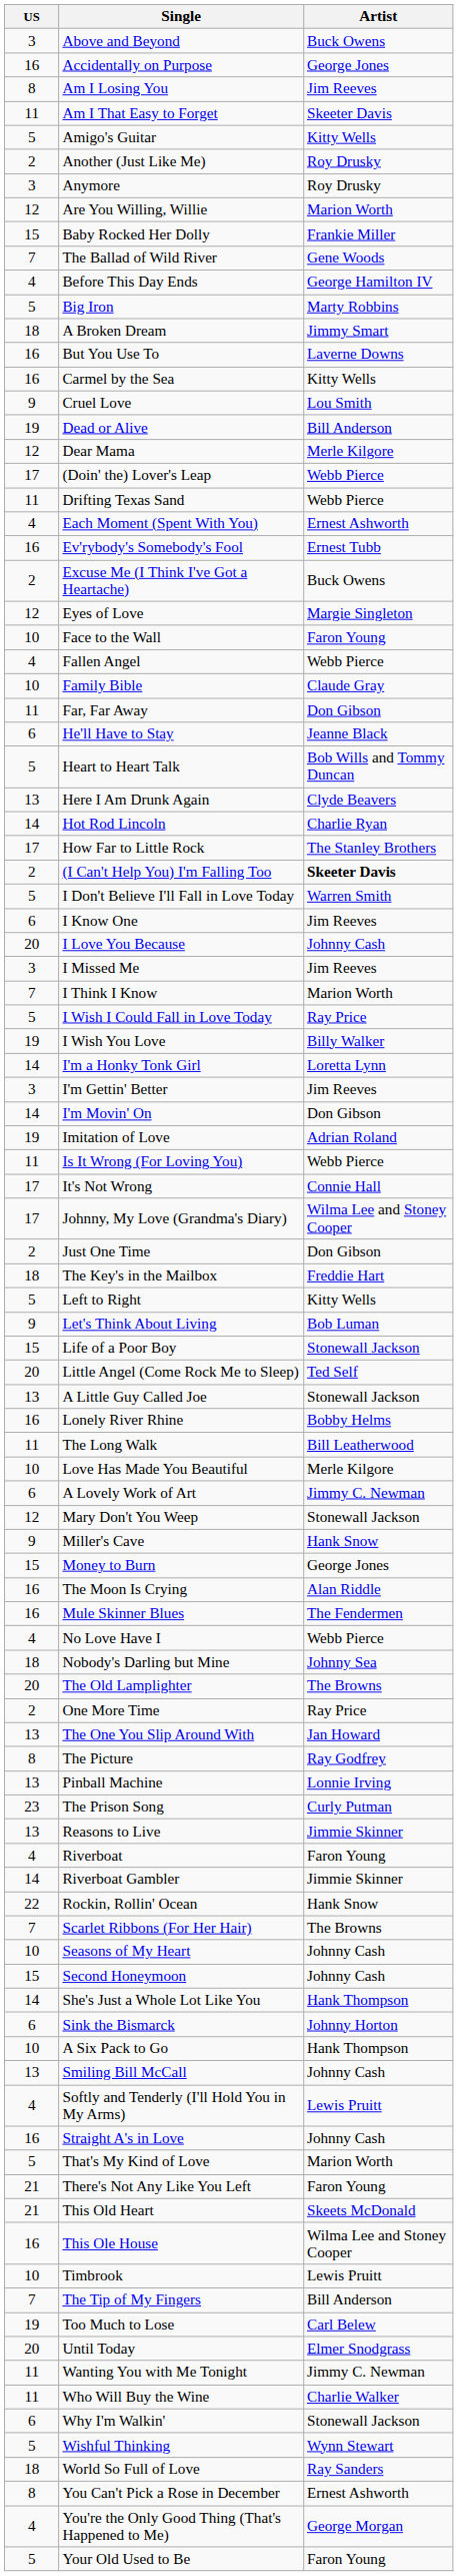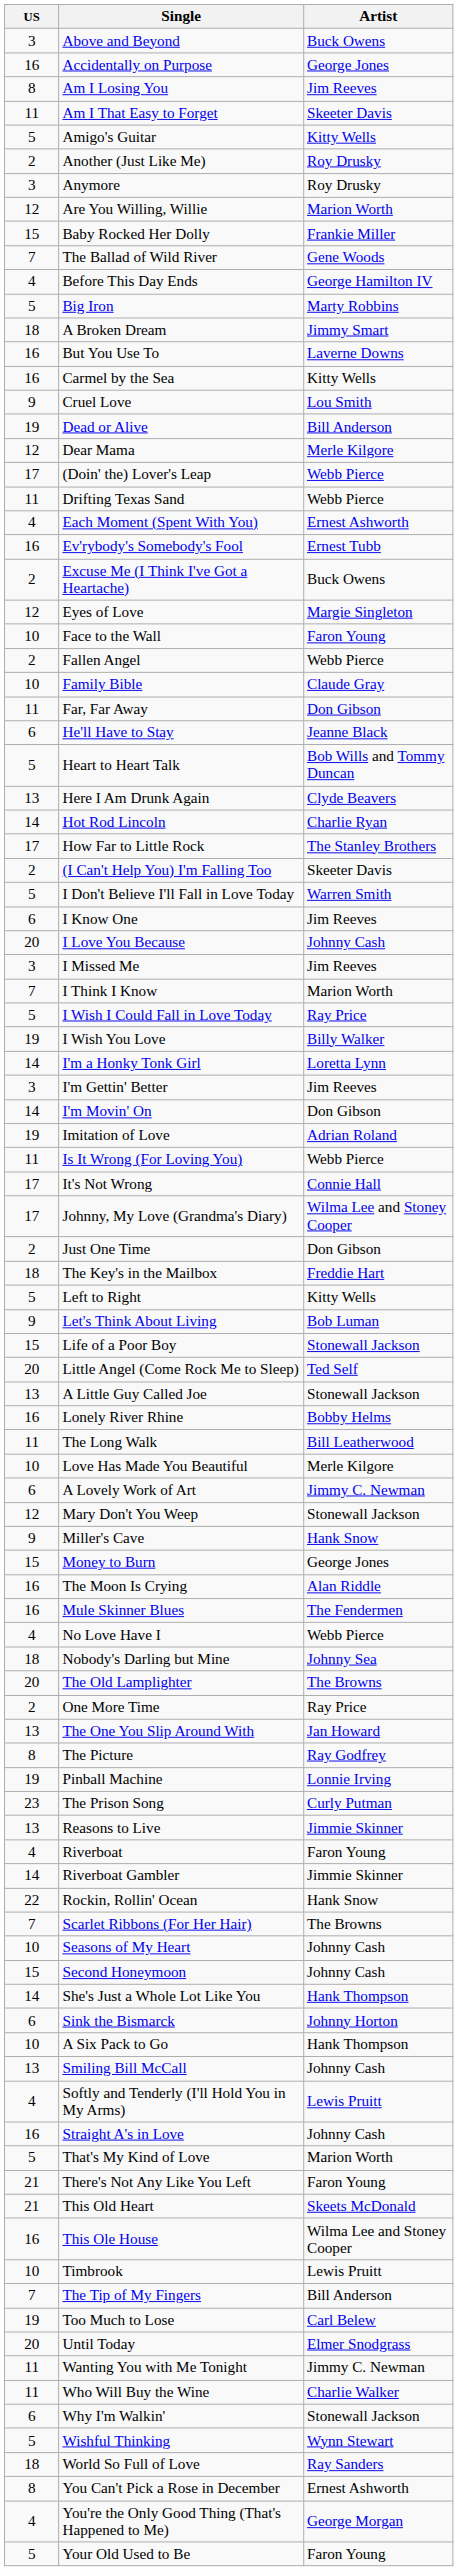Fallen Angel | US: 4 -> 2
(I Can't Help You) I'm Falling Too | Artist: bold -> normal
Pinball Machine | US: 13 -> 19
